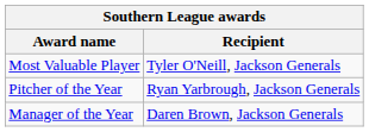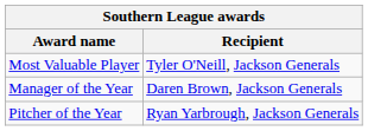rows swapped: Pitcher of the Year <-> Manager of the Year
